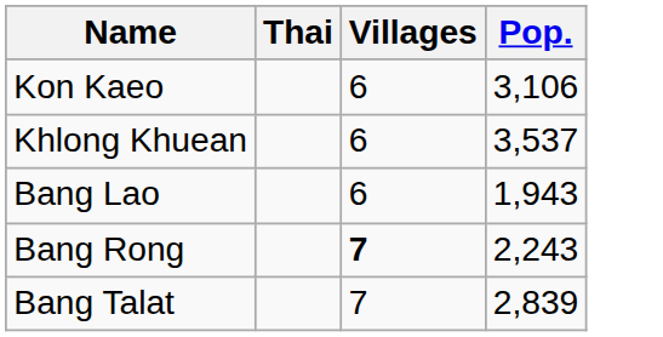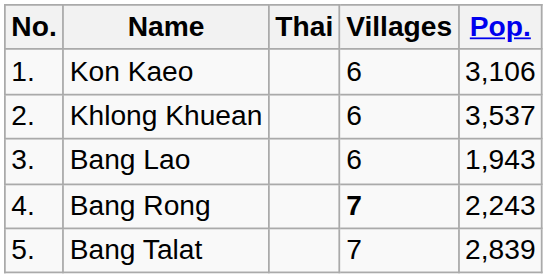+ column: No. | 1. | 2. | 3. | 4. | 5.
